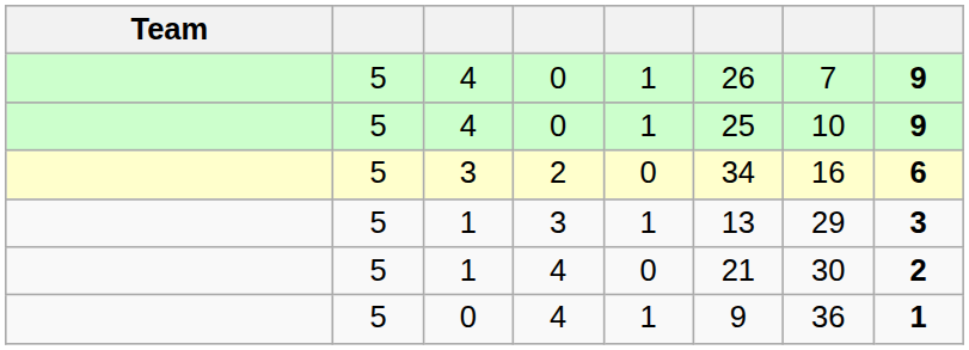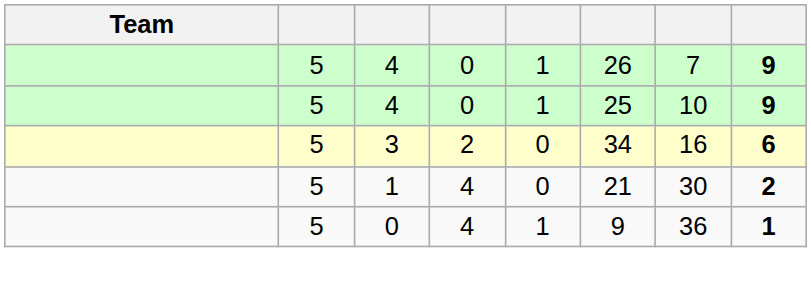- row: 5 | 1 | 3 | 1 | 13 | 29 | 3
